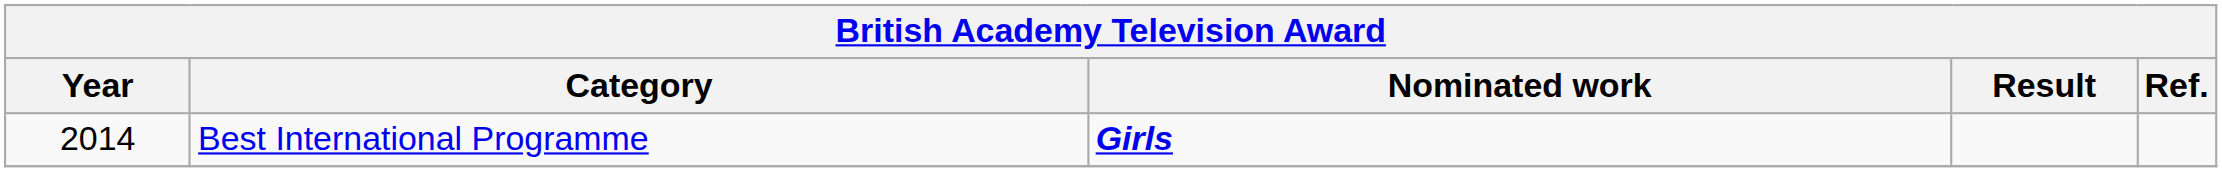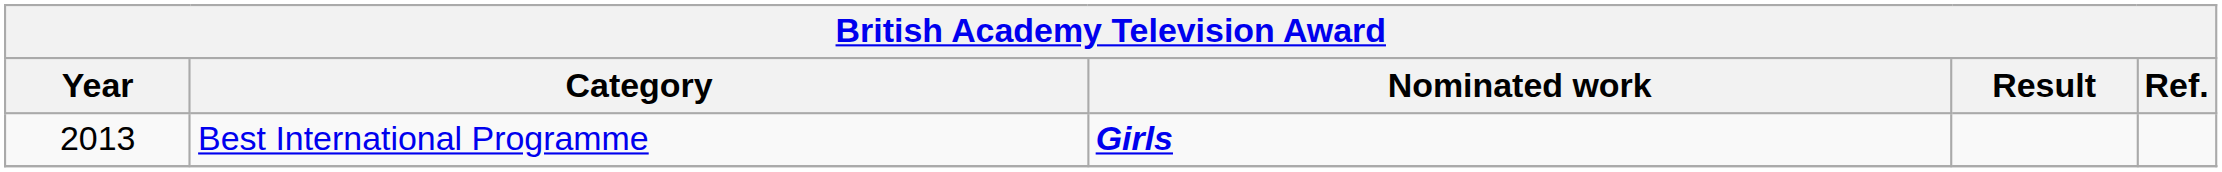Best International Programme | Year: 2014 -> 2013
